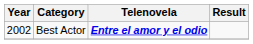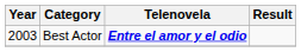Best Actor | Year: 2002 -> 2003
